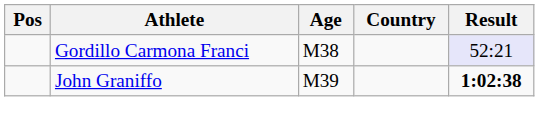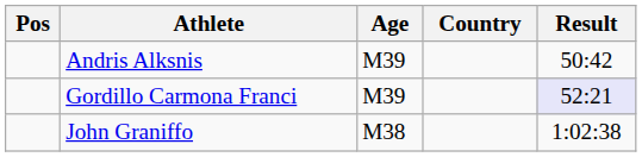+ row: Andris Alksnis | M39 | 50:42
Gordillo Carmona Franci | Age: M38 -> M39
John Graniffo | Age: M39 -> M38
John Graniffo | Result: bold -> normal
